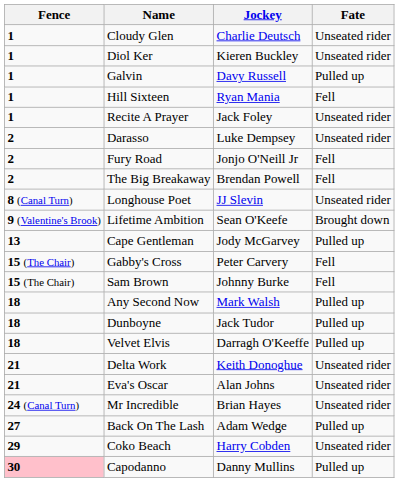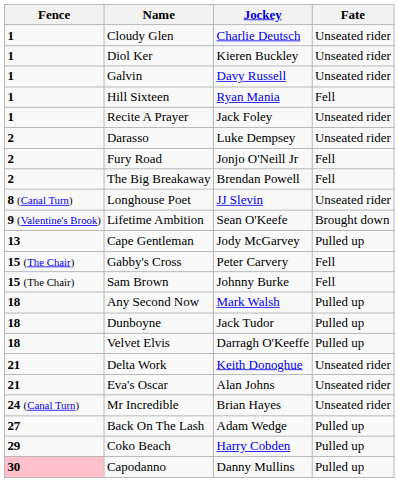Galvin | Fate: Pulled up -> Unseated rider
Coko Beach | Fate: Unseated rider -> Pulled up
